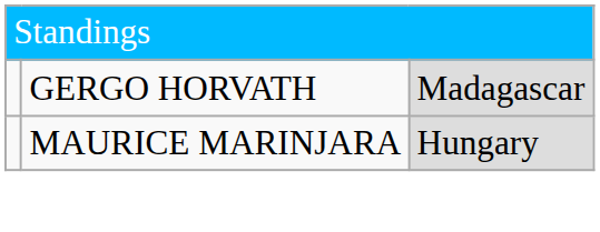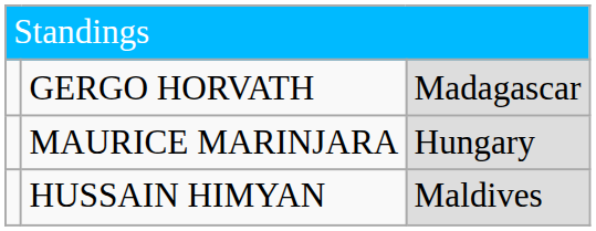+ row: HUSSAIN HIMYAN | Maldives
